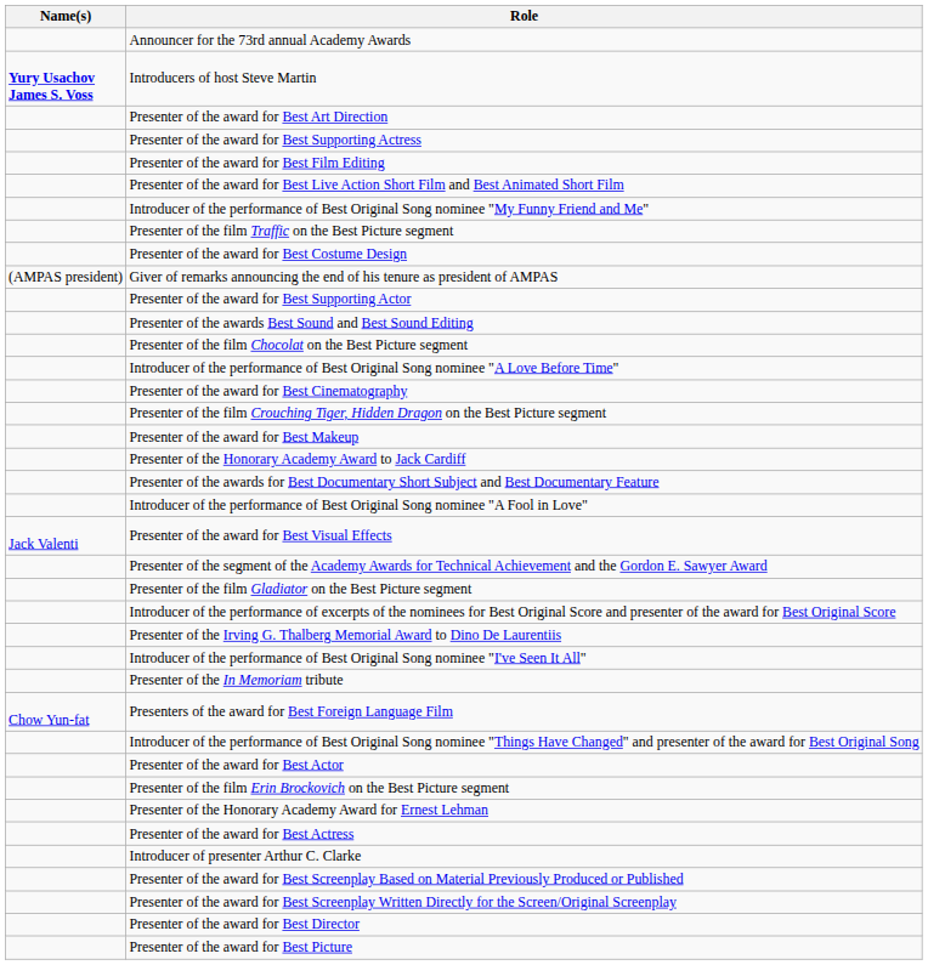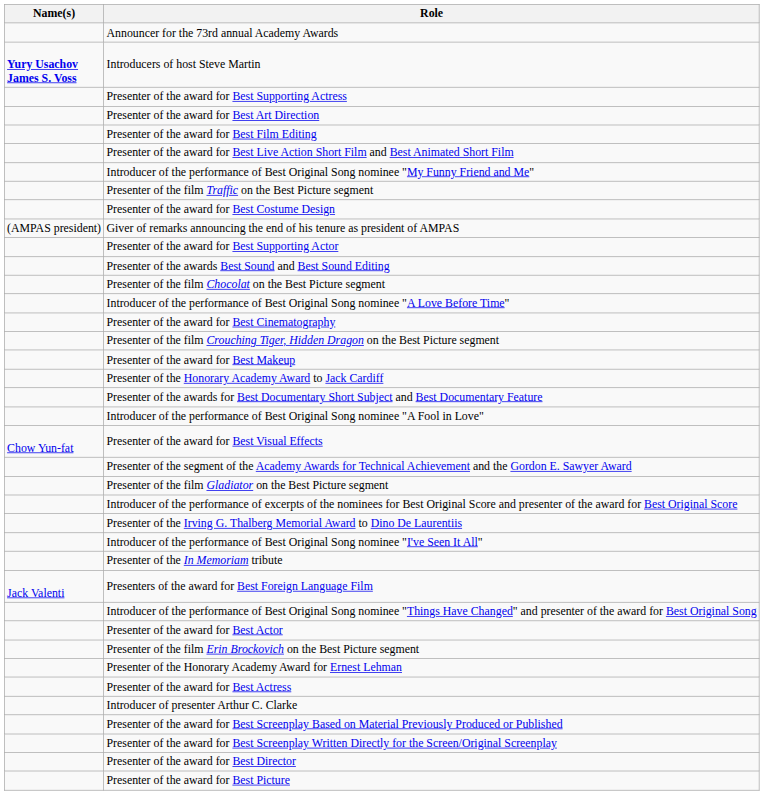rows swapped: Presenter of the award for Best Art Direction <-> Presenter of the award for Best Supporting Actress
Presenter of the award for Best Visual Effects | Name(s): Jack Valenti -> Chow Yun-fat
Presenters of the award for Best Foreign Language Film | Name(s): Chow Yun-fat -> Jack Valenti
